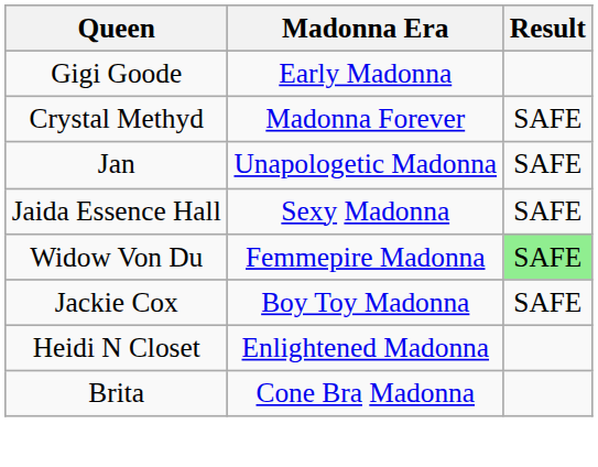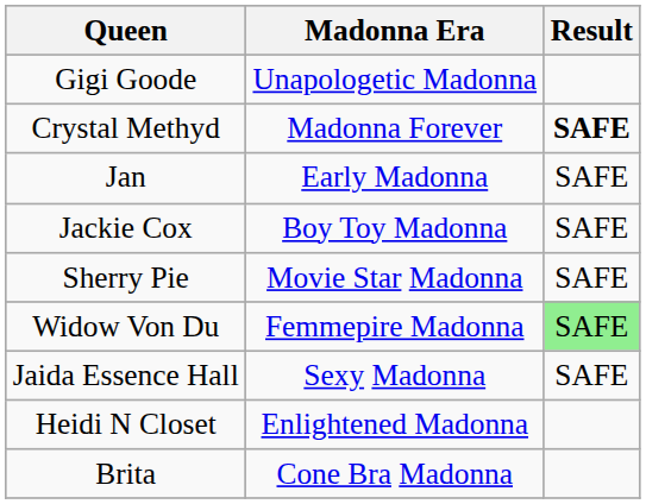Gigi Goode | Madonna Era: Early Madonna -> Unapologetic Madonna
Crystal Methyd | Result: normal -> bold
Jan | Madonna Era: Unapologetic Madonna -> Early Madonna
rows swapped: Jaida Essence Hall <-> Jackie Cox
+ row: Sherry Pie | Movie Star Madonna | SAFE
